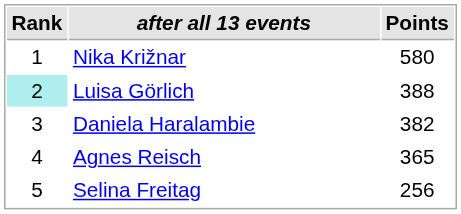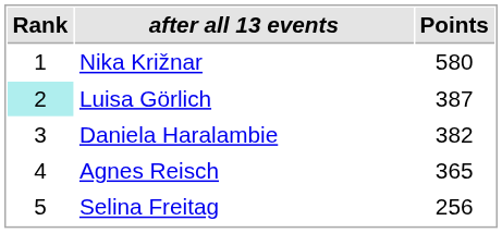Luisa Görlich | Points: 388 -> 387
